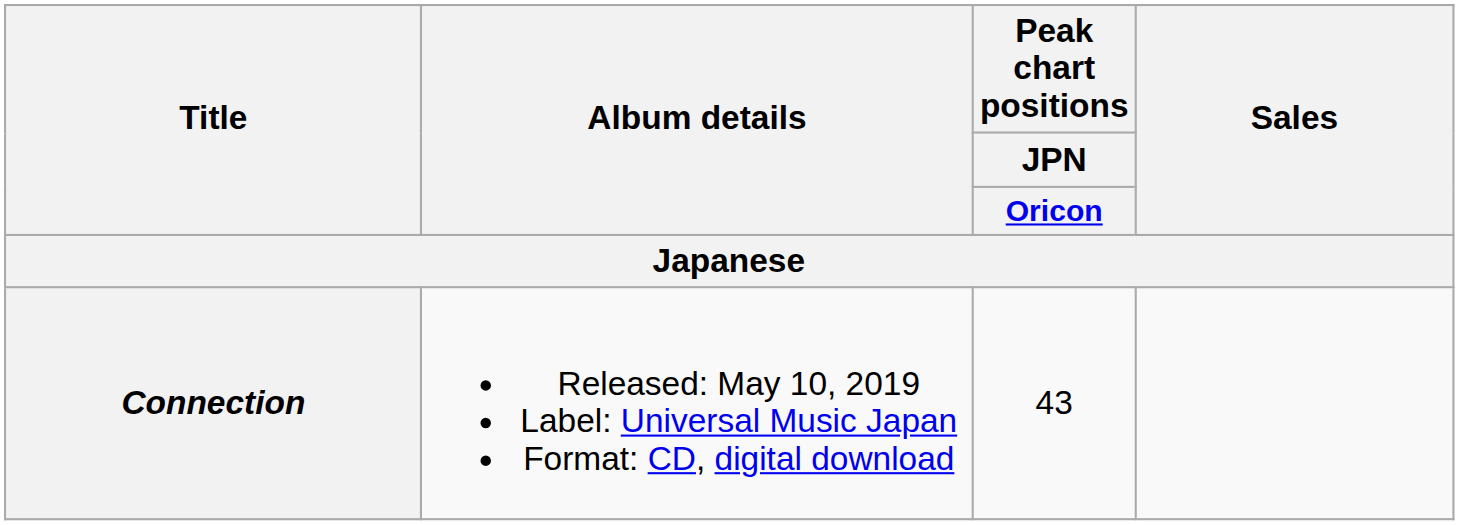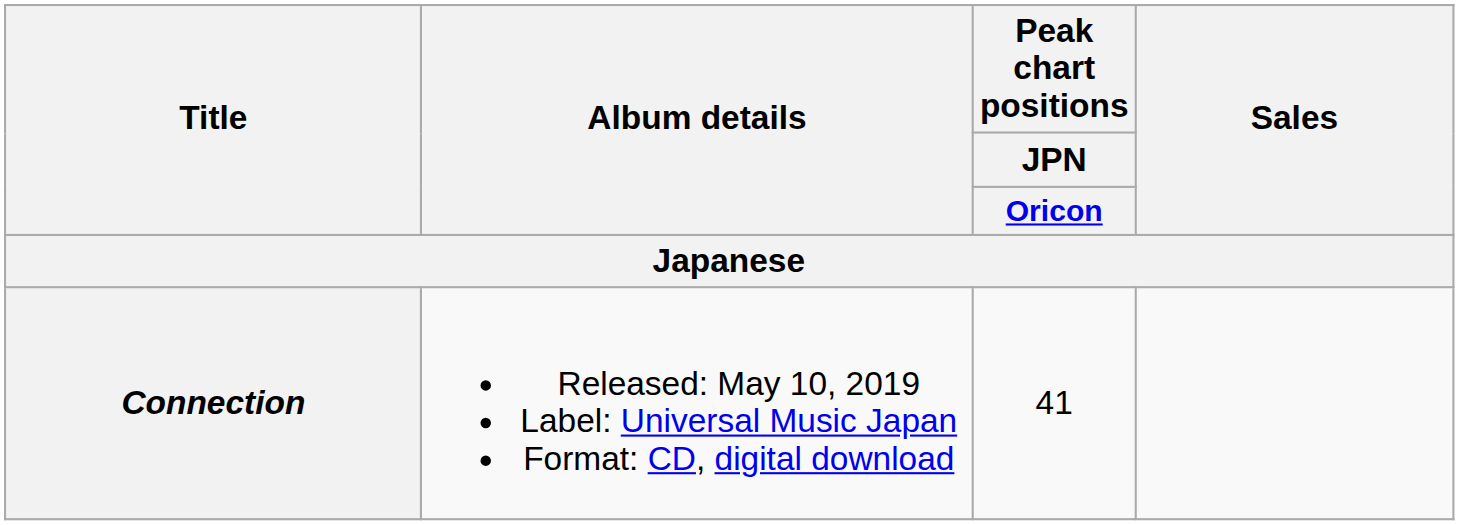Connection | Peak chart positions / JPN / Oricon: 43 -> 41
